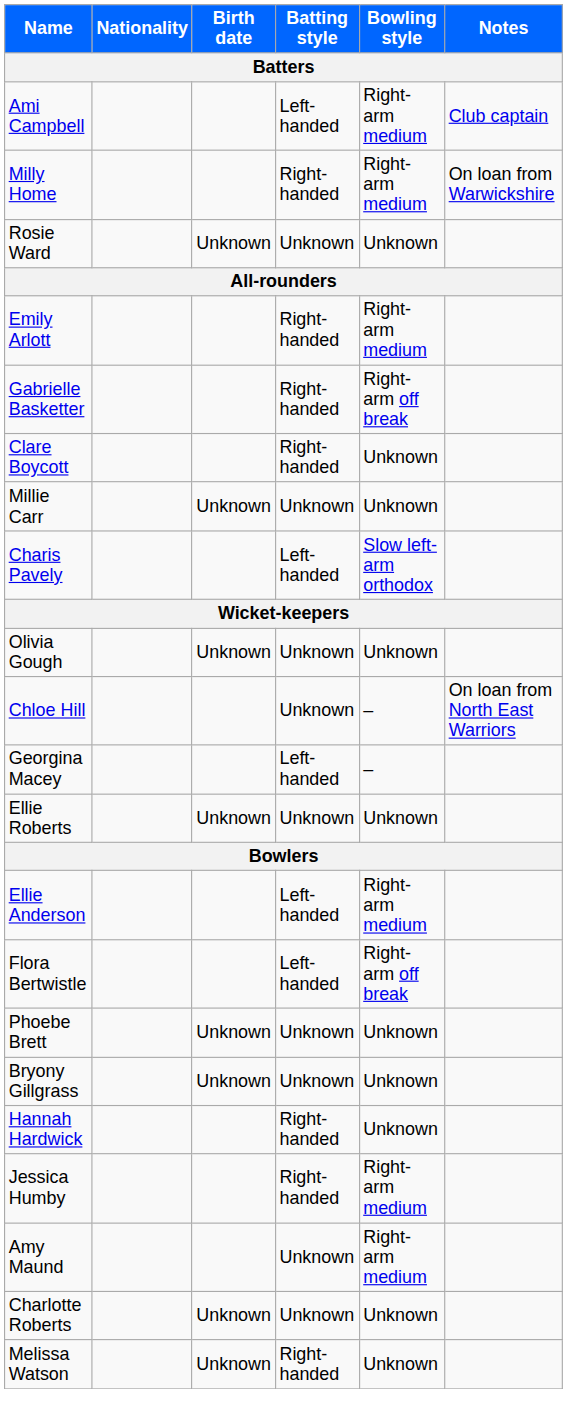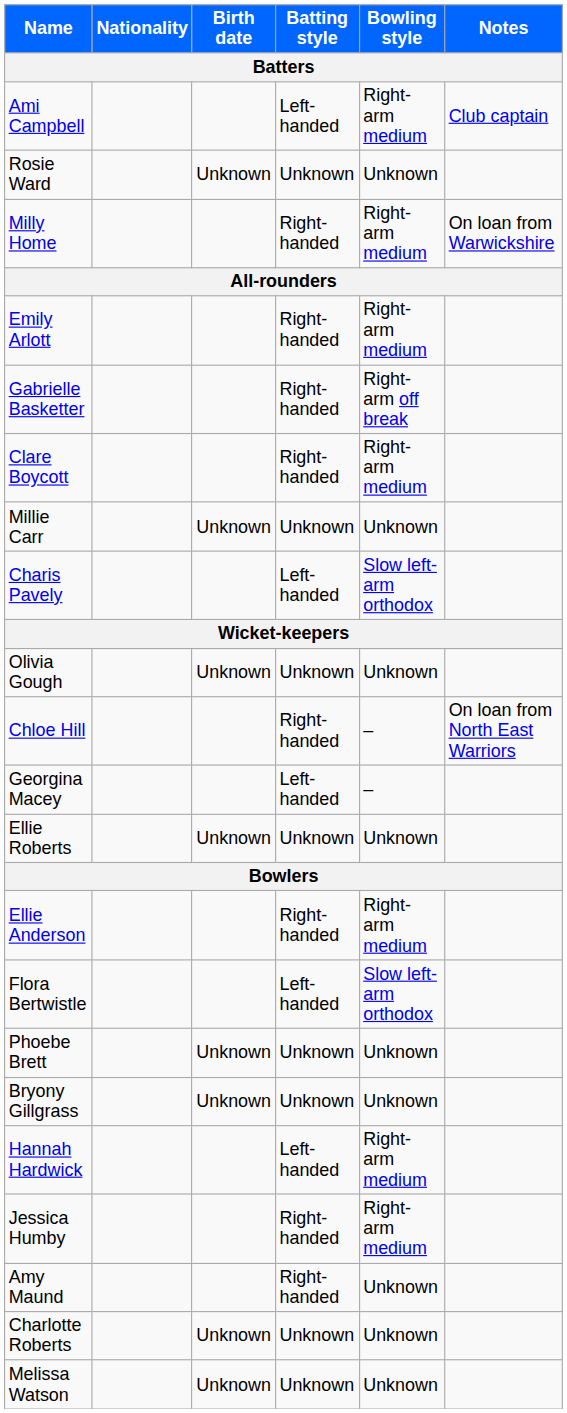rows swapped: Milly Home <-> Rosie Ward
Clare Boycott | Bowling style: Unknown -> Right-arm medium
Chloe Hill | Batting style: Unknown -> Right-handed
Ellie Anderson | Batting style: Left-handed -> Right-handed
Flora Bertwistle | Bowling style: Right-arm off break -> Slow left-arm orthodox
Hannah Hardwick | Batting style: Right-handed -> Left-handed
Hannah Hardwick | Bowling style: Unknown -> Right-arm medium
Amy Maund | Batting style: Unknown -> Right-handed
Amy Maund | Bowling style: Right-arm medium -> Unknown
Melissa Watson | Batting style: Right-handed -> Unknown
